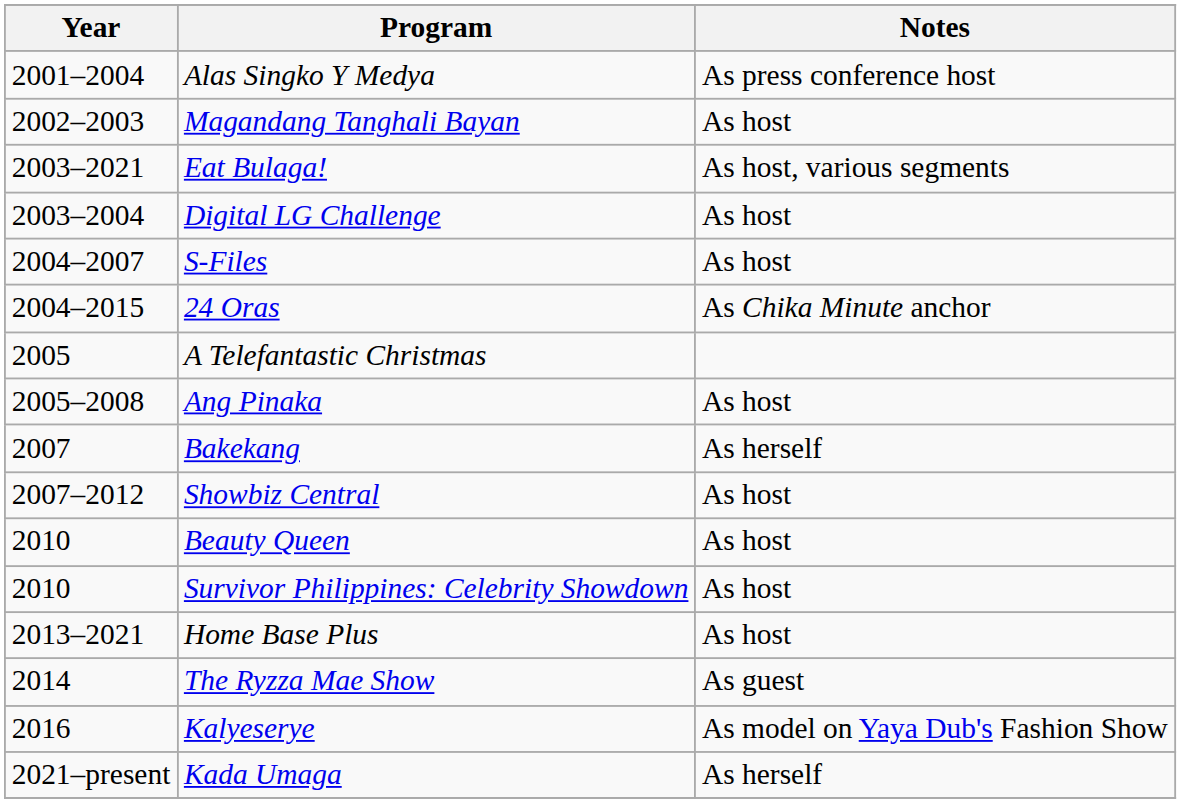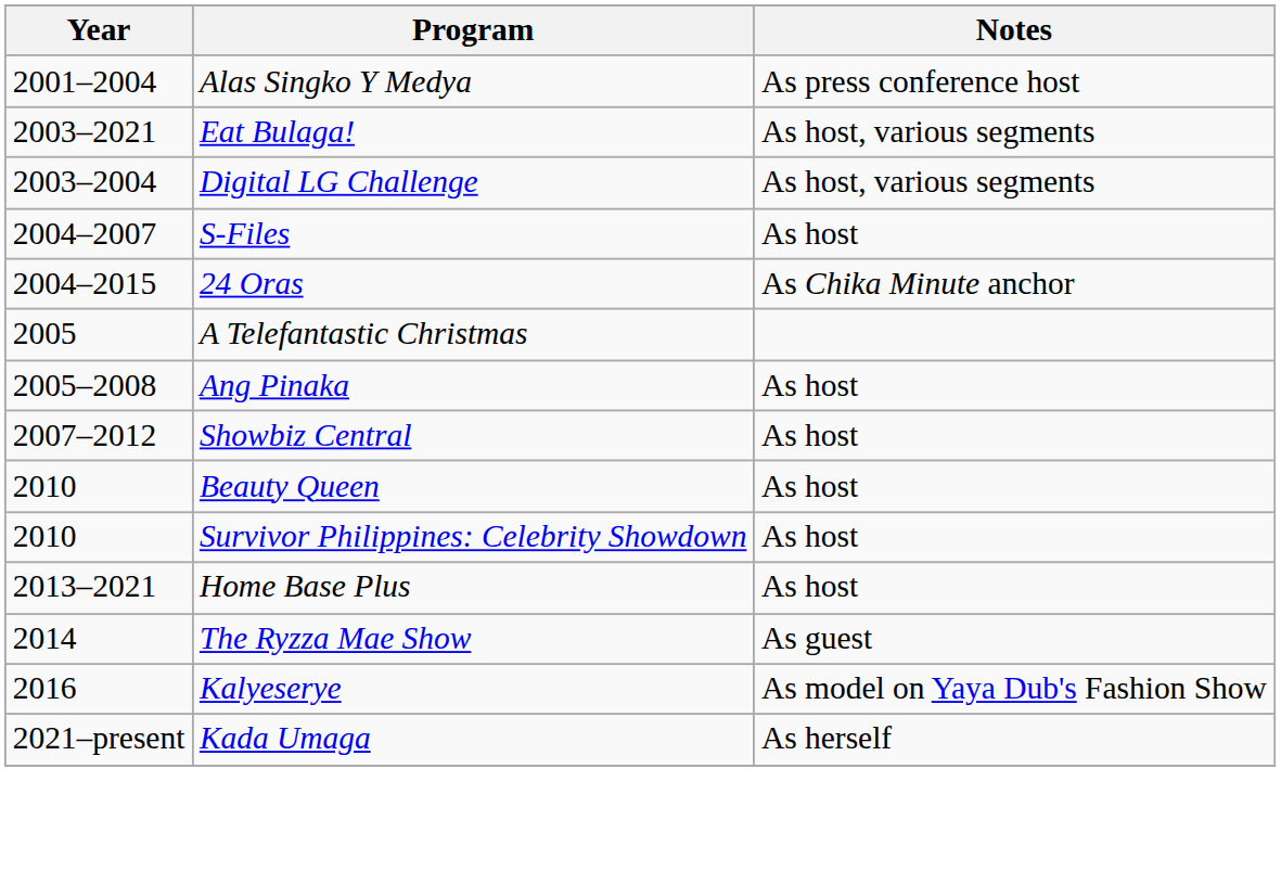- row: 2002–2003 | Magandang Tanghali Bayan | As host
Digital LG Challenge | Notes: As host -> As host, various segments
- row: 2007 | Bakekang | As herself
